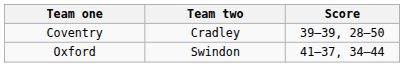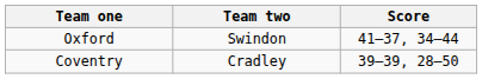rows swapped: Oxford <-> Coventry
